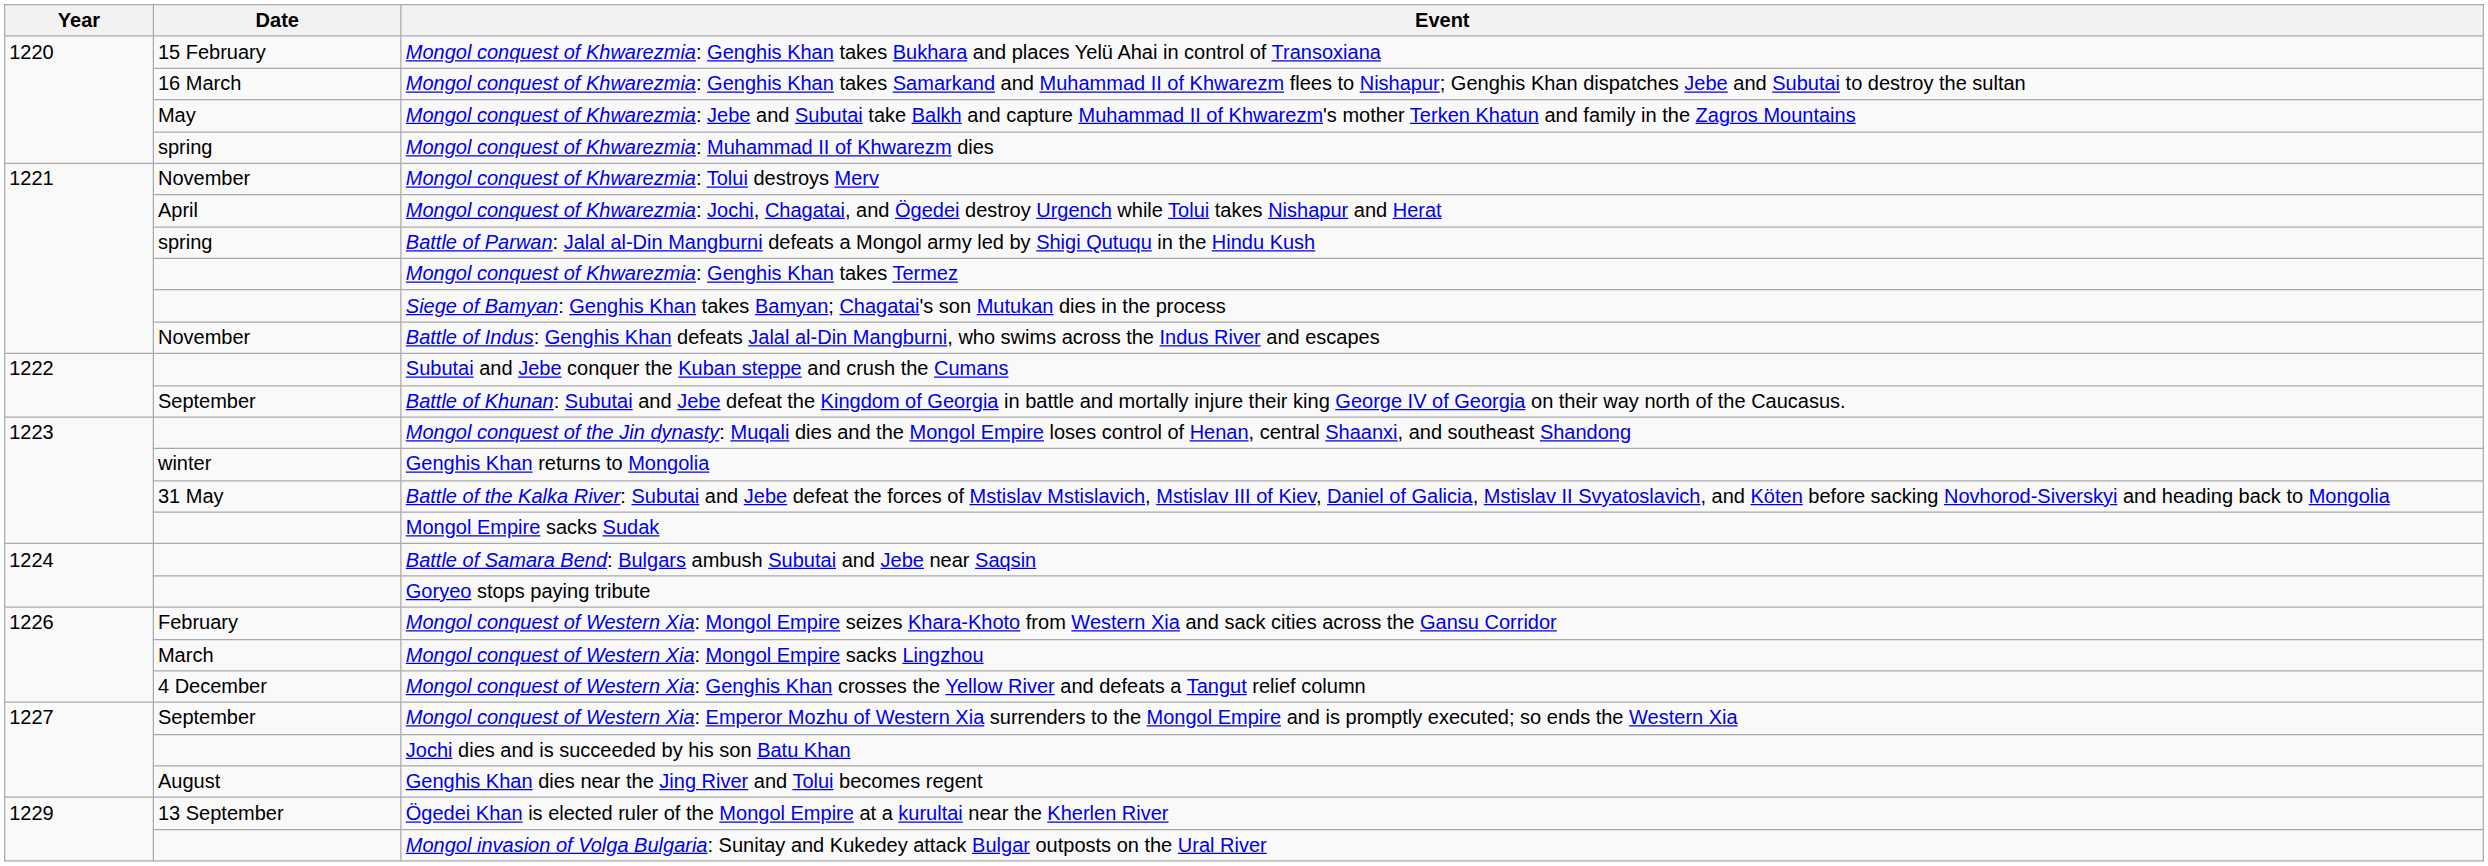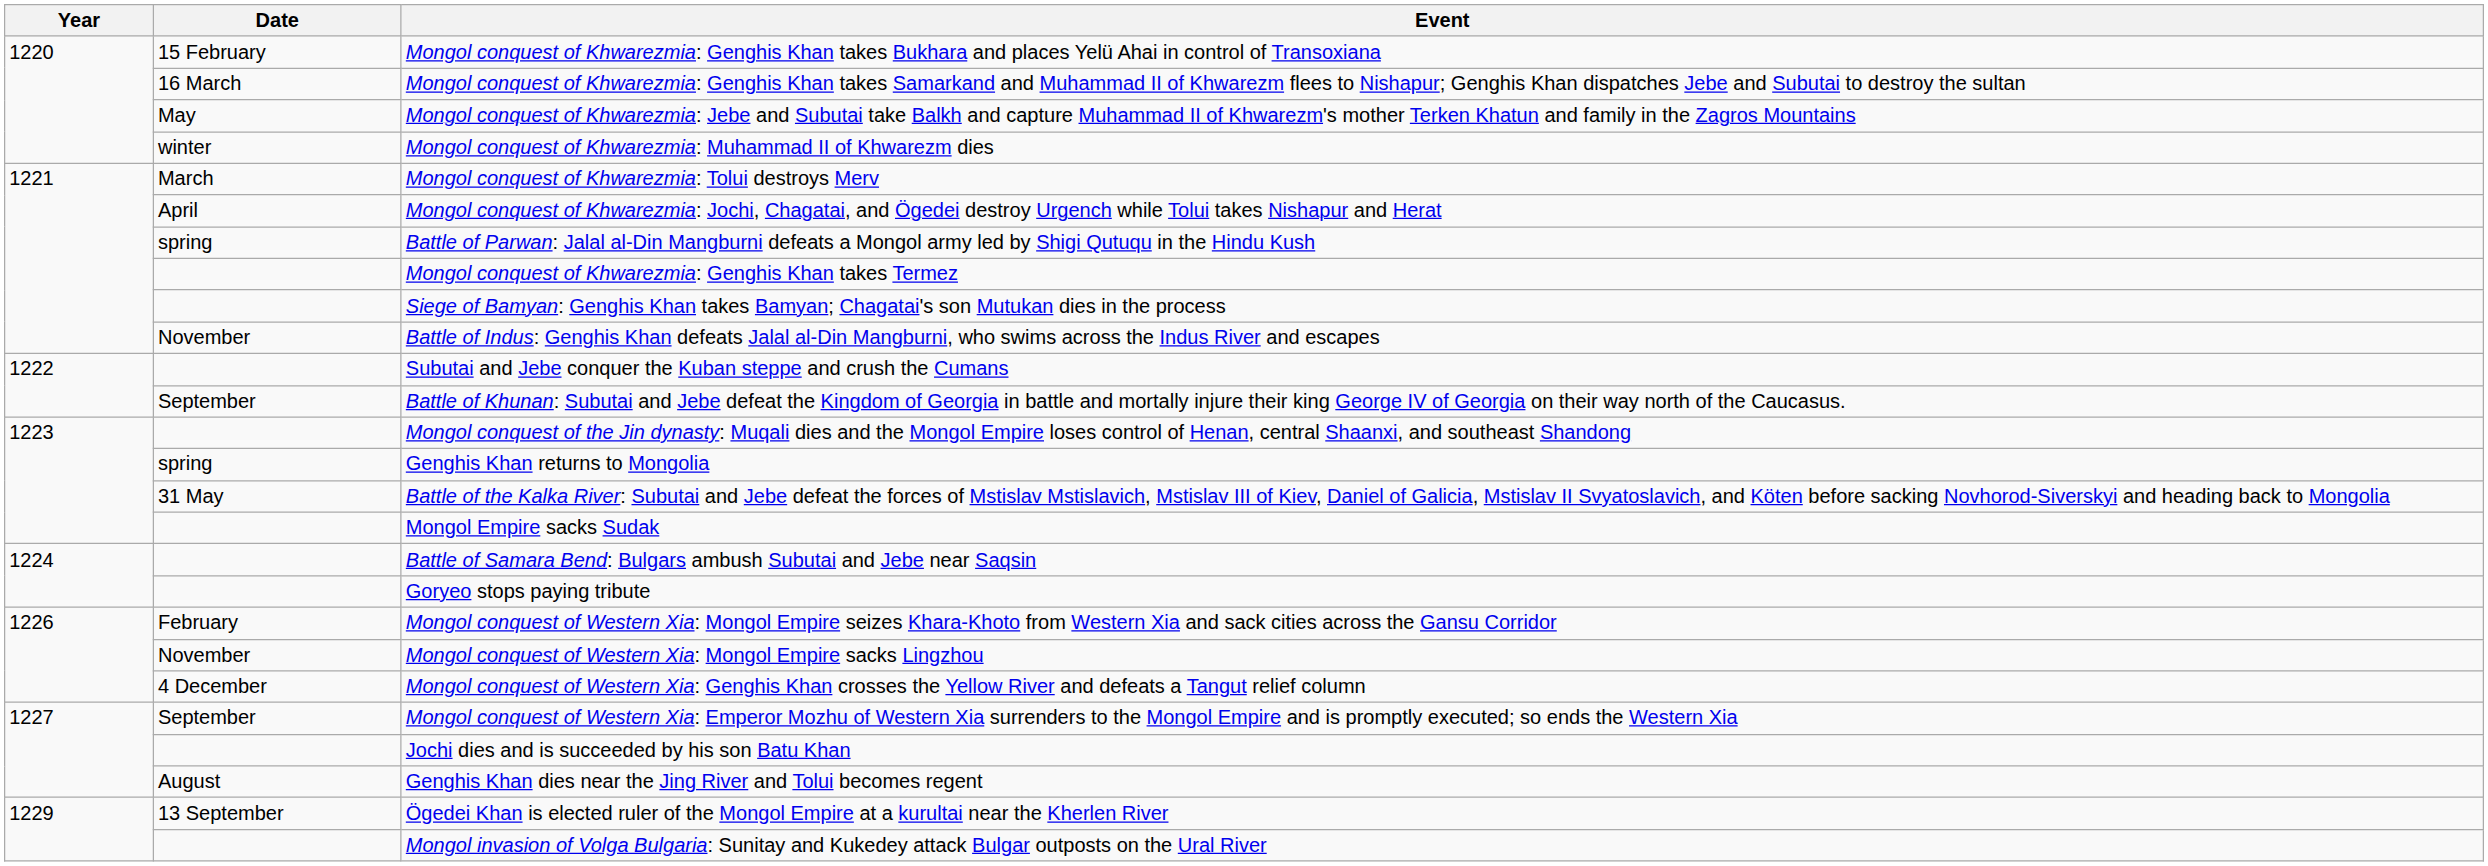Mongol conquest of Khwarezmia: Muhammad II of Khwarezm dies | Date: spring -> winter
Mongol conquest of Khwarezmia: Tolui destroys Merv | Date: November -> March
Genghis Khan returns to Mongolia | Date: winter -> spring
Mongol conquest of Western Xia: Mongol Empire sacks Lingzhou | Date: March -> November
